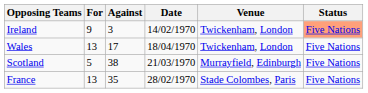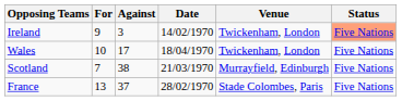Wales | For: 13 -> 10
Scotland | For: 5 -> 7
France | Against: 35 -> 37
